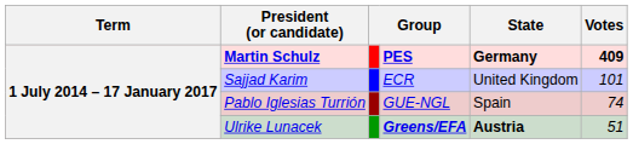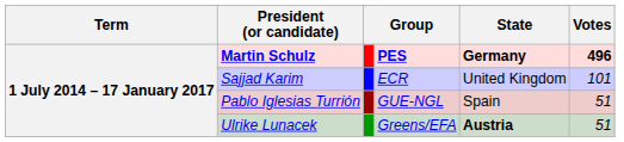Martin Schulz | Votes: 409 -> 496
Pablo Iglesias Turrión | Votes: 74 -> 51
Ulrike Lunacek | column 4: bold -> normal
